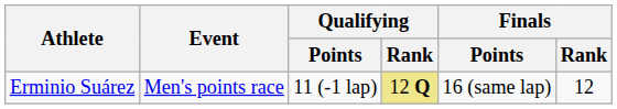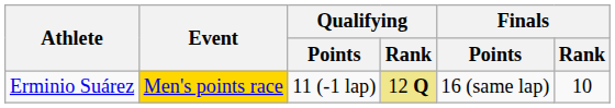Erminio Suárez | Event: no background -> gold background
Erminio Suárez | Finals / Rank: 12 -> 10
